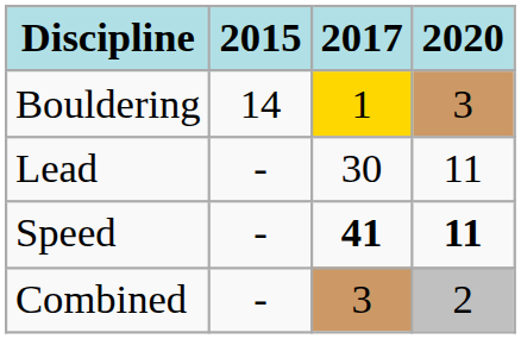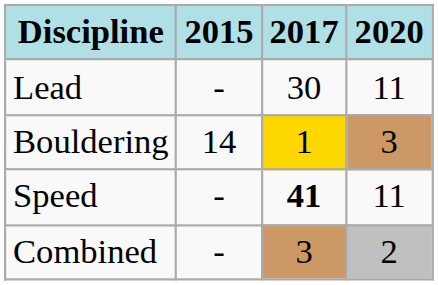rows swapped: Lead <-> Bouldering
Speed | 2020: bold -> normal
